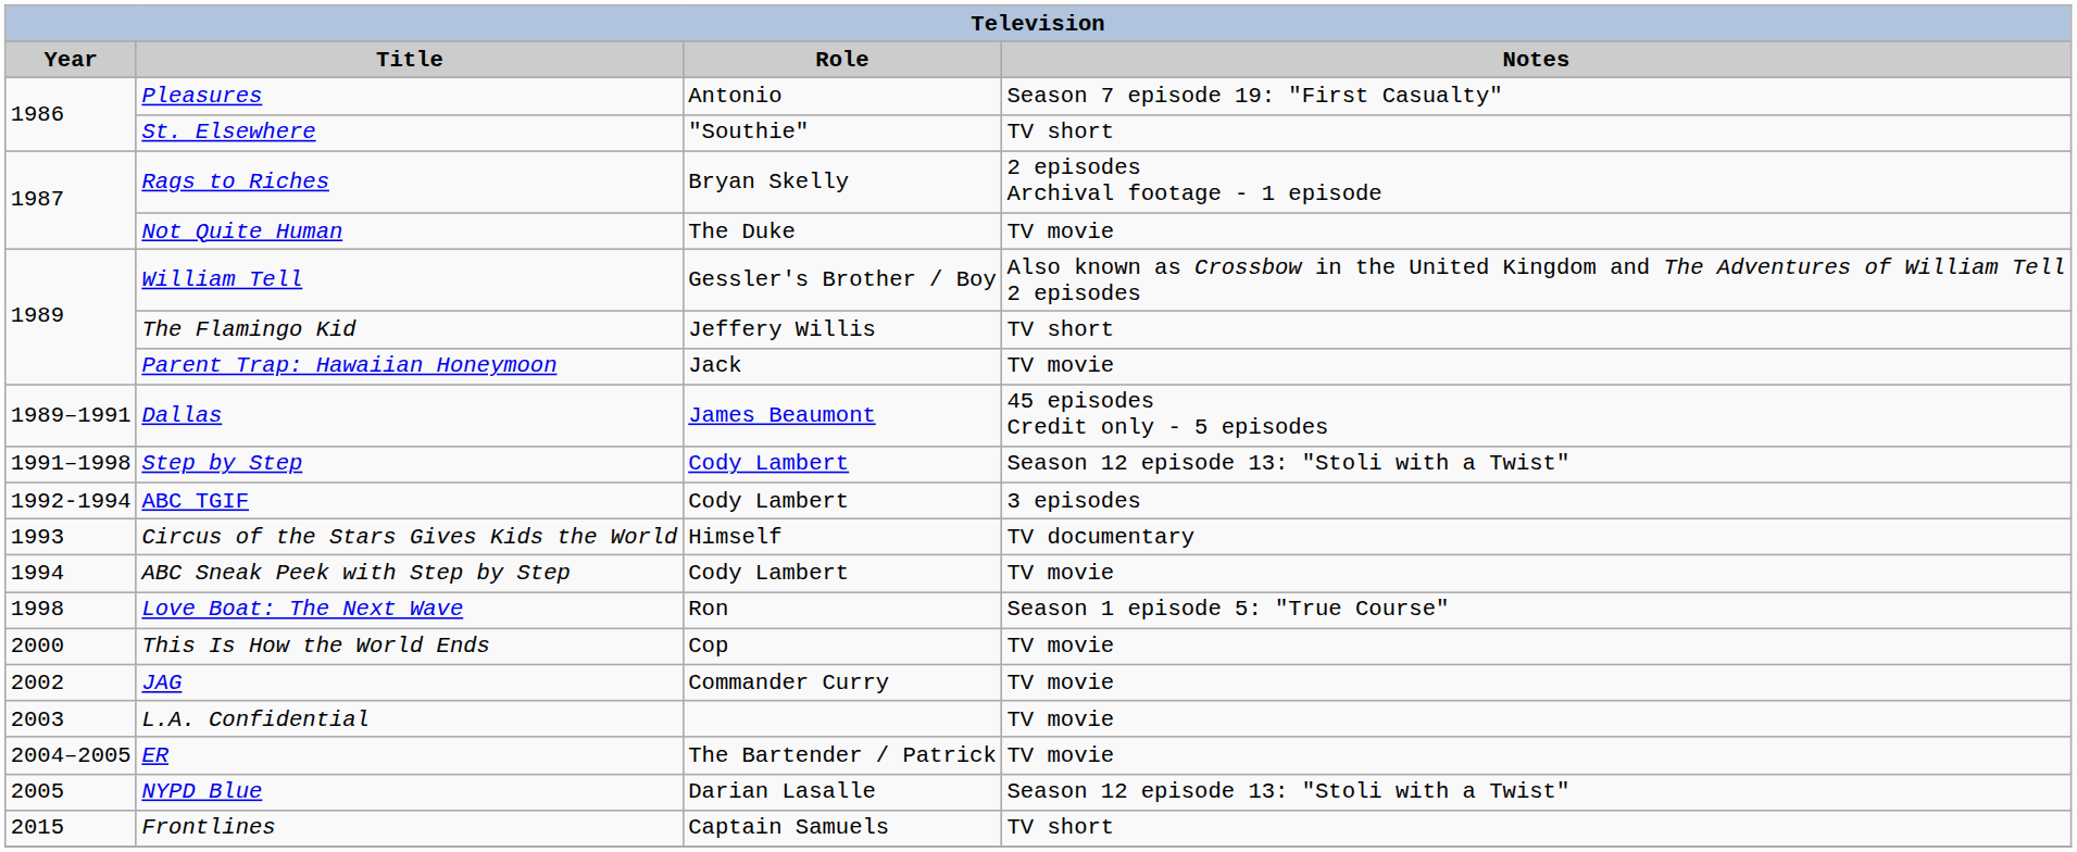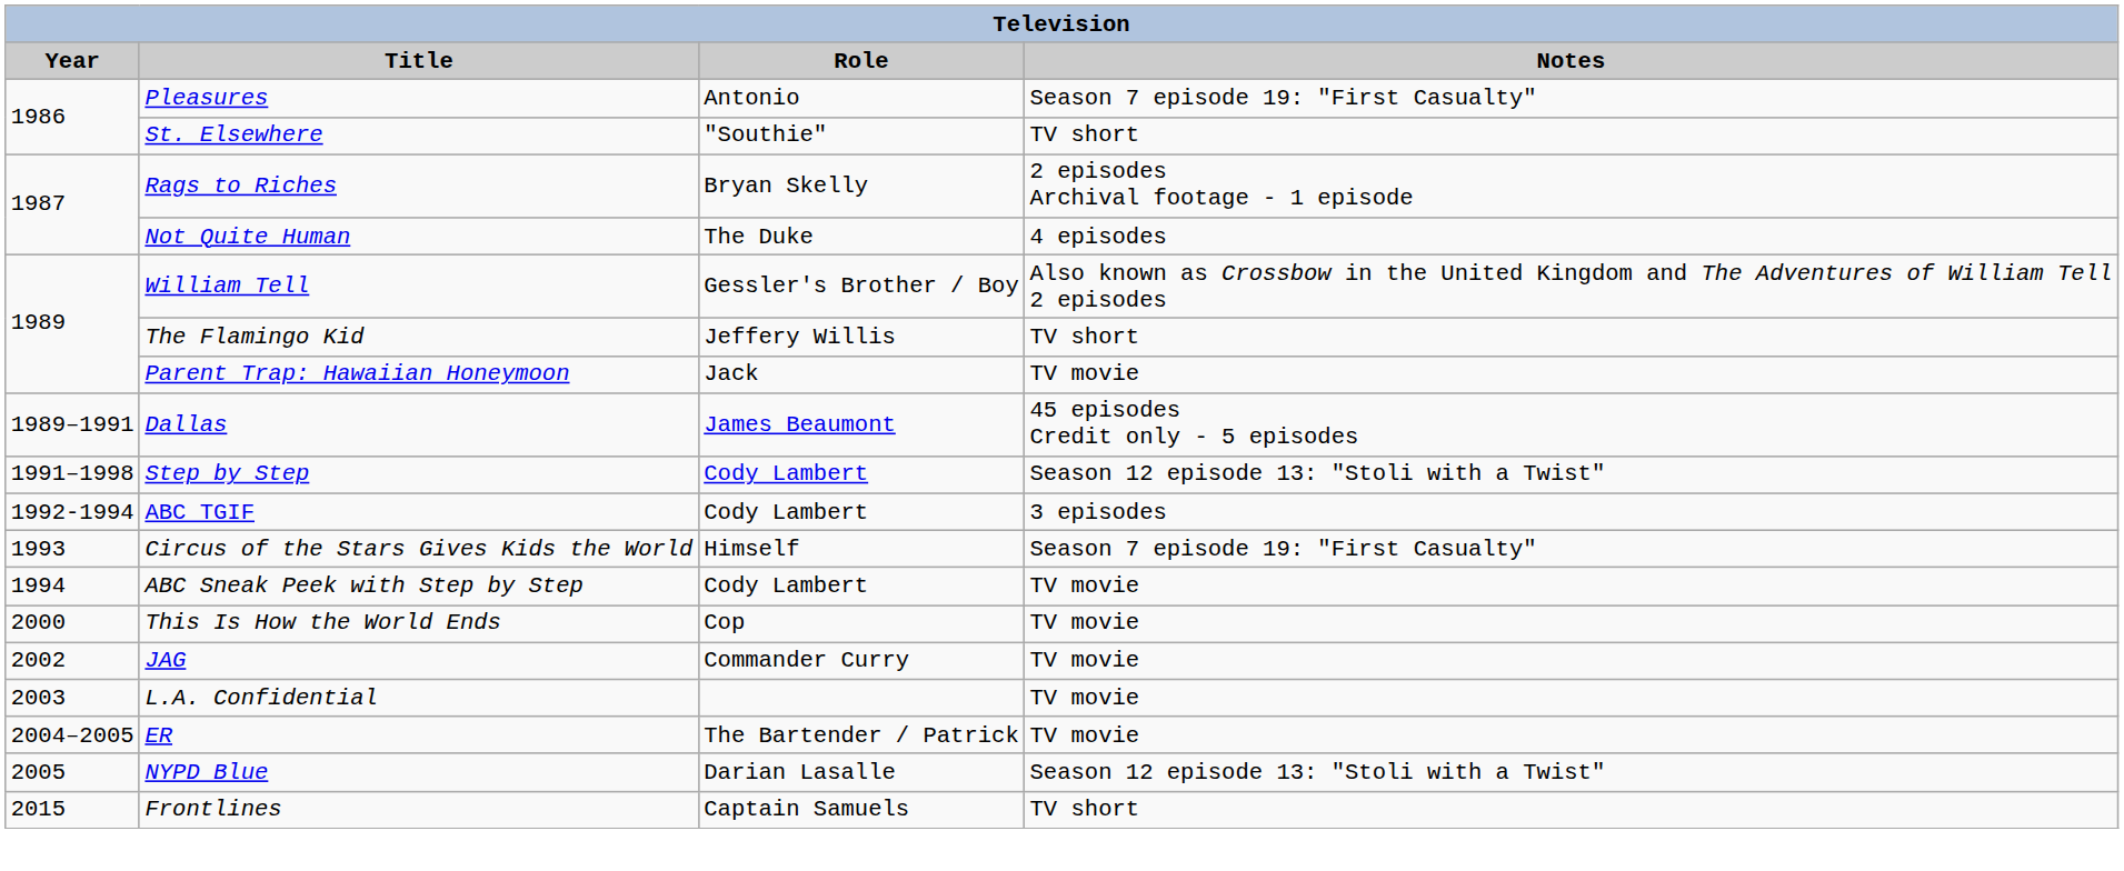Not Quite Human | Notes: TV movie -> 4 episodes
Circus of the Stars Gives Kids the World | Notes: TV documentary -> Season 7 episode 19: "First Casualty"
- row: 1998 | Love Boat: The Next Wave | Ron | Season 1 episode 5: "True Course"
